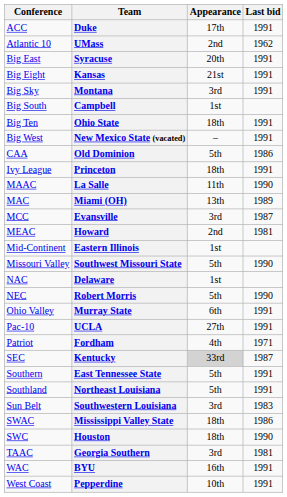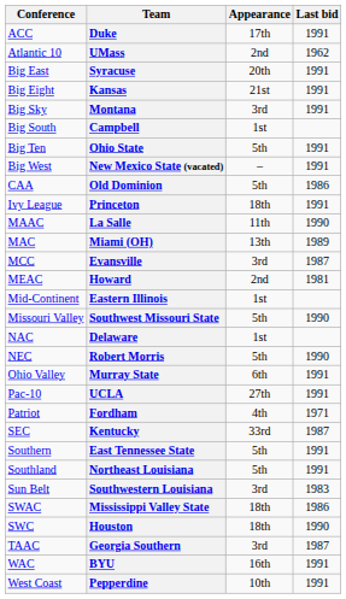Ohio State | Appearance: 18th -> 5th
Kentucky | Appearance: lightgrey background -> no background
Georgia Southern | Last bid: 1981 -> 1987
